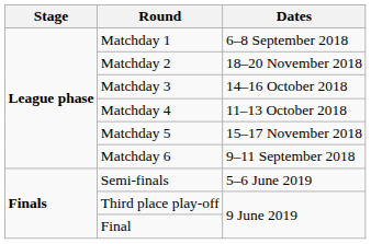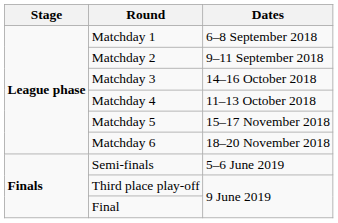Matchday 2 | Dates: 18–20 November 2018 -> 9–11 September 2018
Matchday 6 | Dates: 9–11 September 2018 -> 18–20 November 2018
